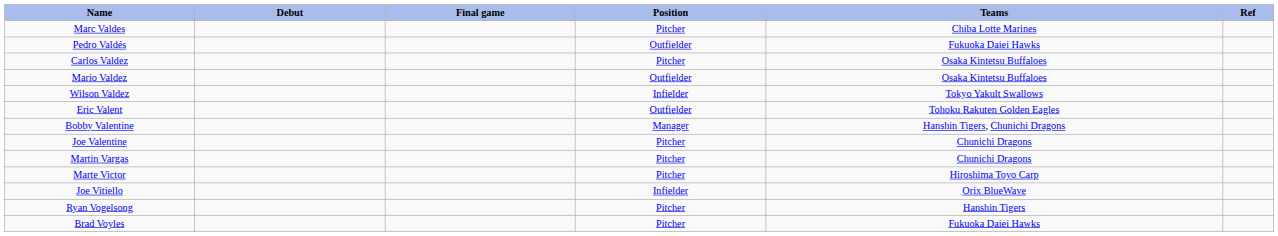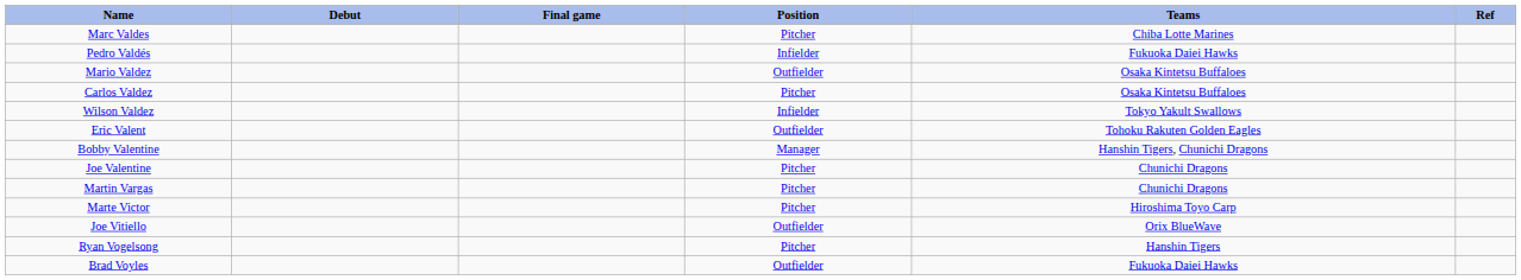Pedro Valdés | Position: Outfielder -> Infielder
rows swapped: Carlos Valdez <-> Mario Valdez
Joe Vitiello | Position: Infielder -> Outfielder
Brad Voyles | Position: Pitcher -> Outfielder
